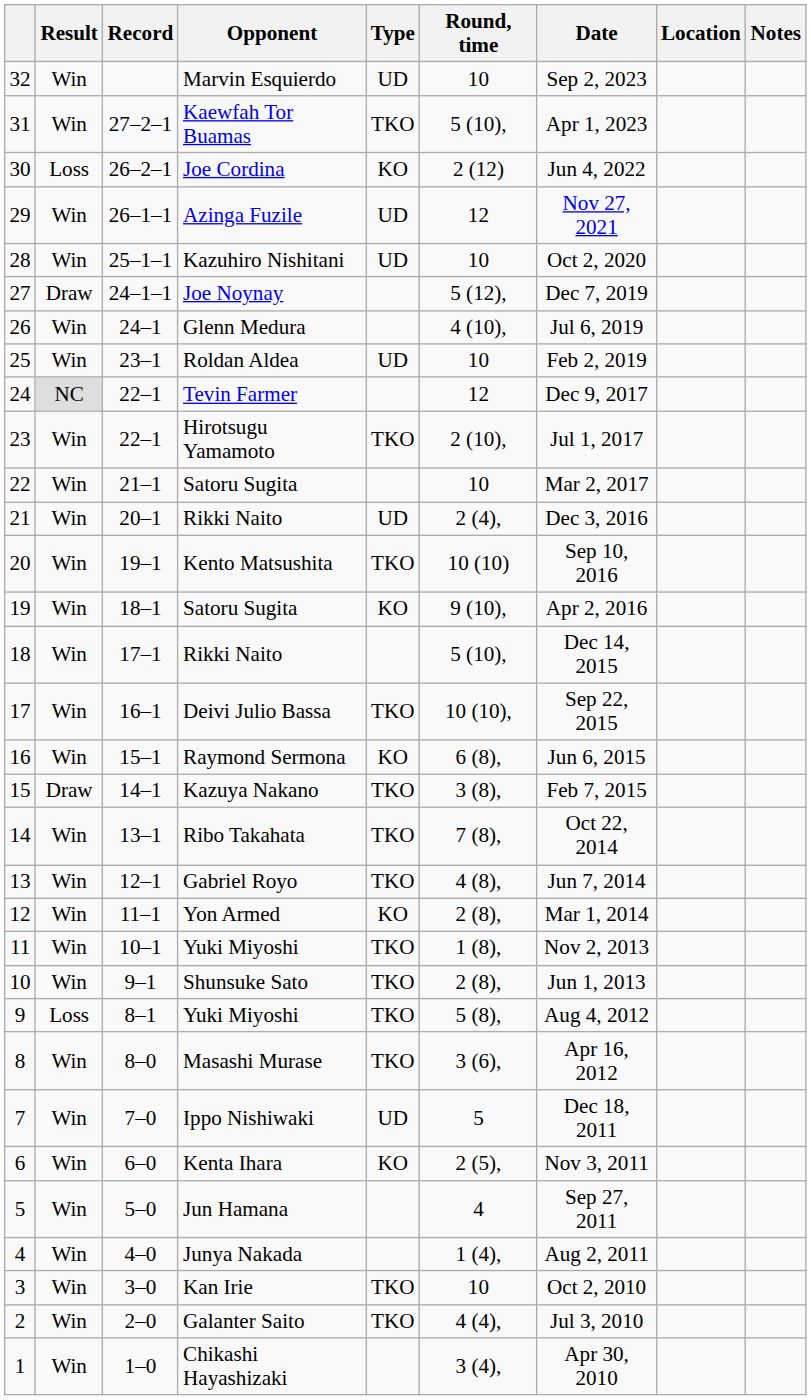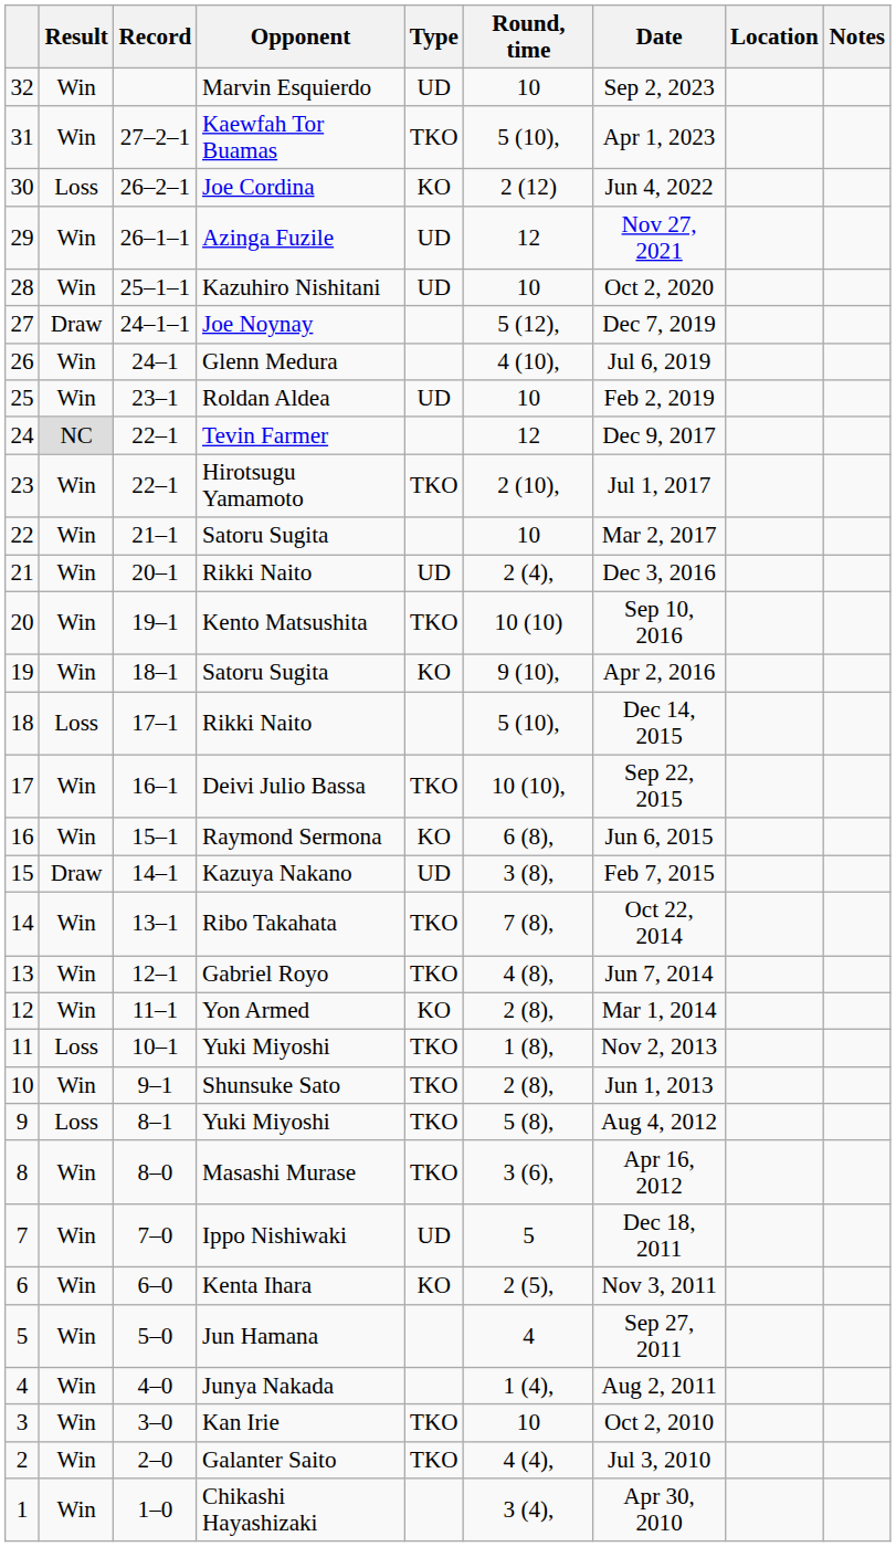18 / Rikki Naito | Result: Win -> Loss
Kazuya Nakano | Type: TKO -> UD
11 / Yuki Miyoshi | Result: Win -> Loss
